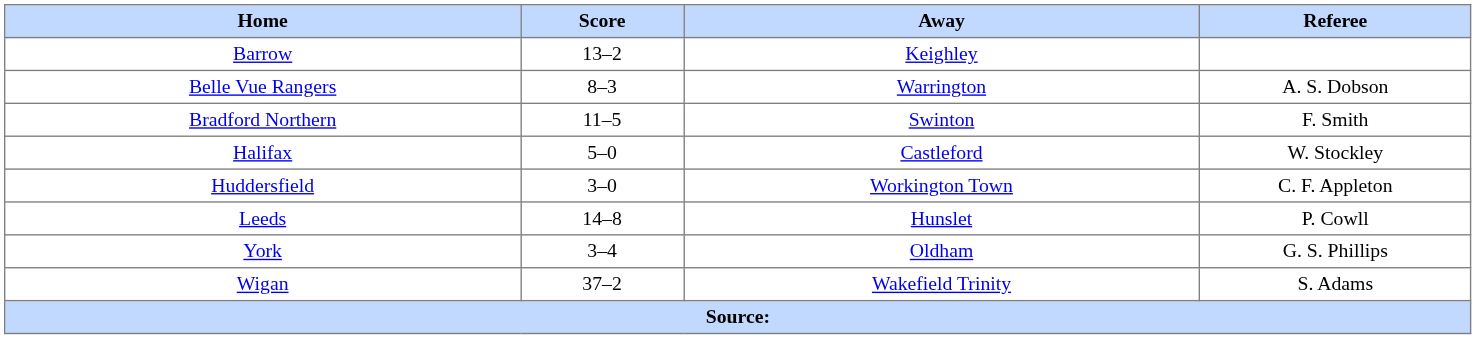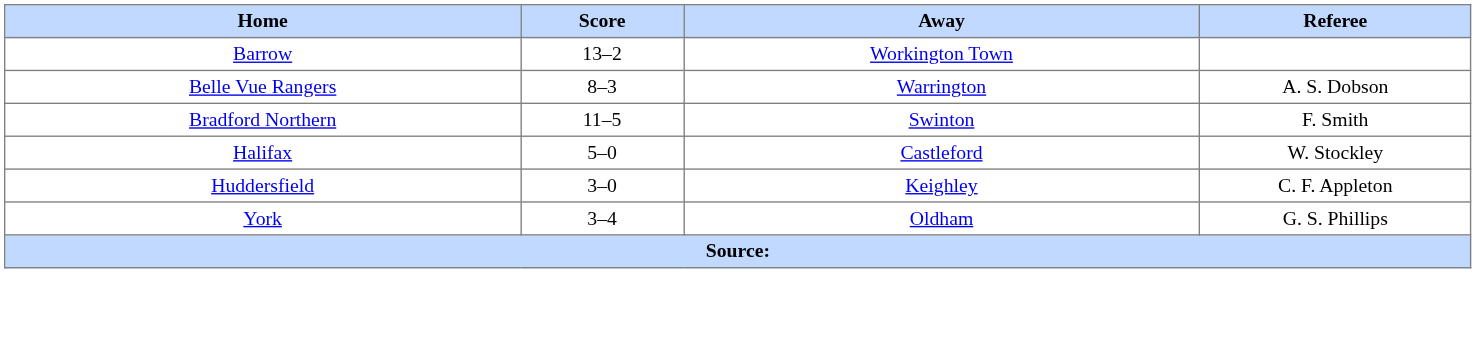Barrow | Away: Keighley -> Workington Town
Huddersfield | Away: Workington Town -> Keighley
- row: Leeds | 14–8 | Hunslet | P. Cowll
- row: Wigan | 37–2 | Wakefield Trinity | S. Adams
